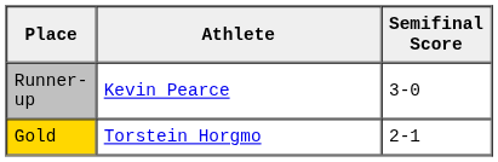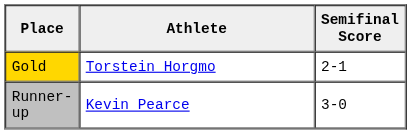rows swapped: Gold <-> Runner-up
